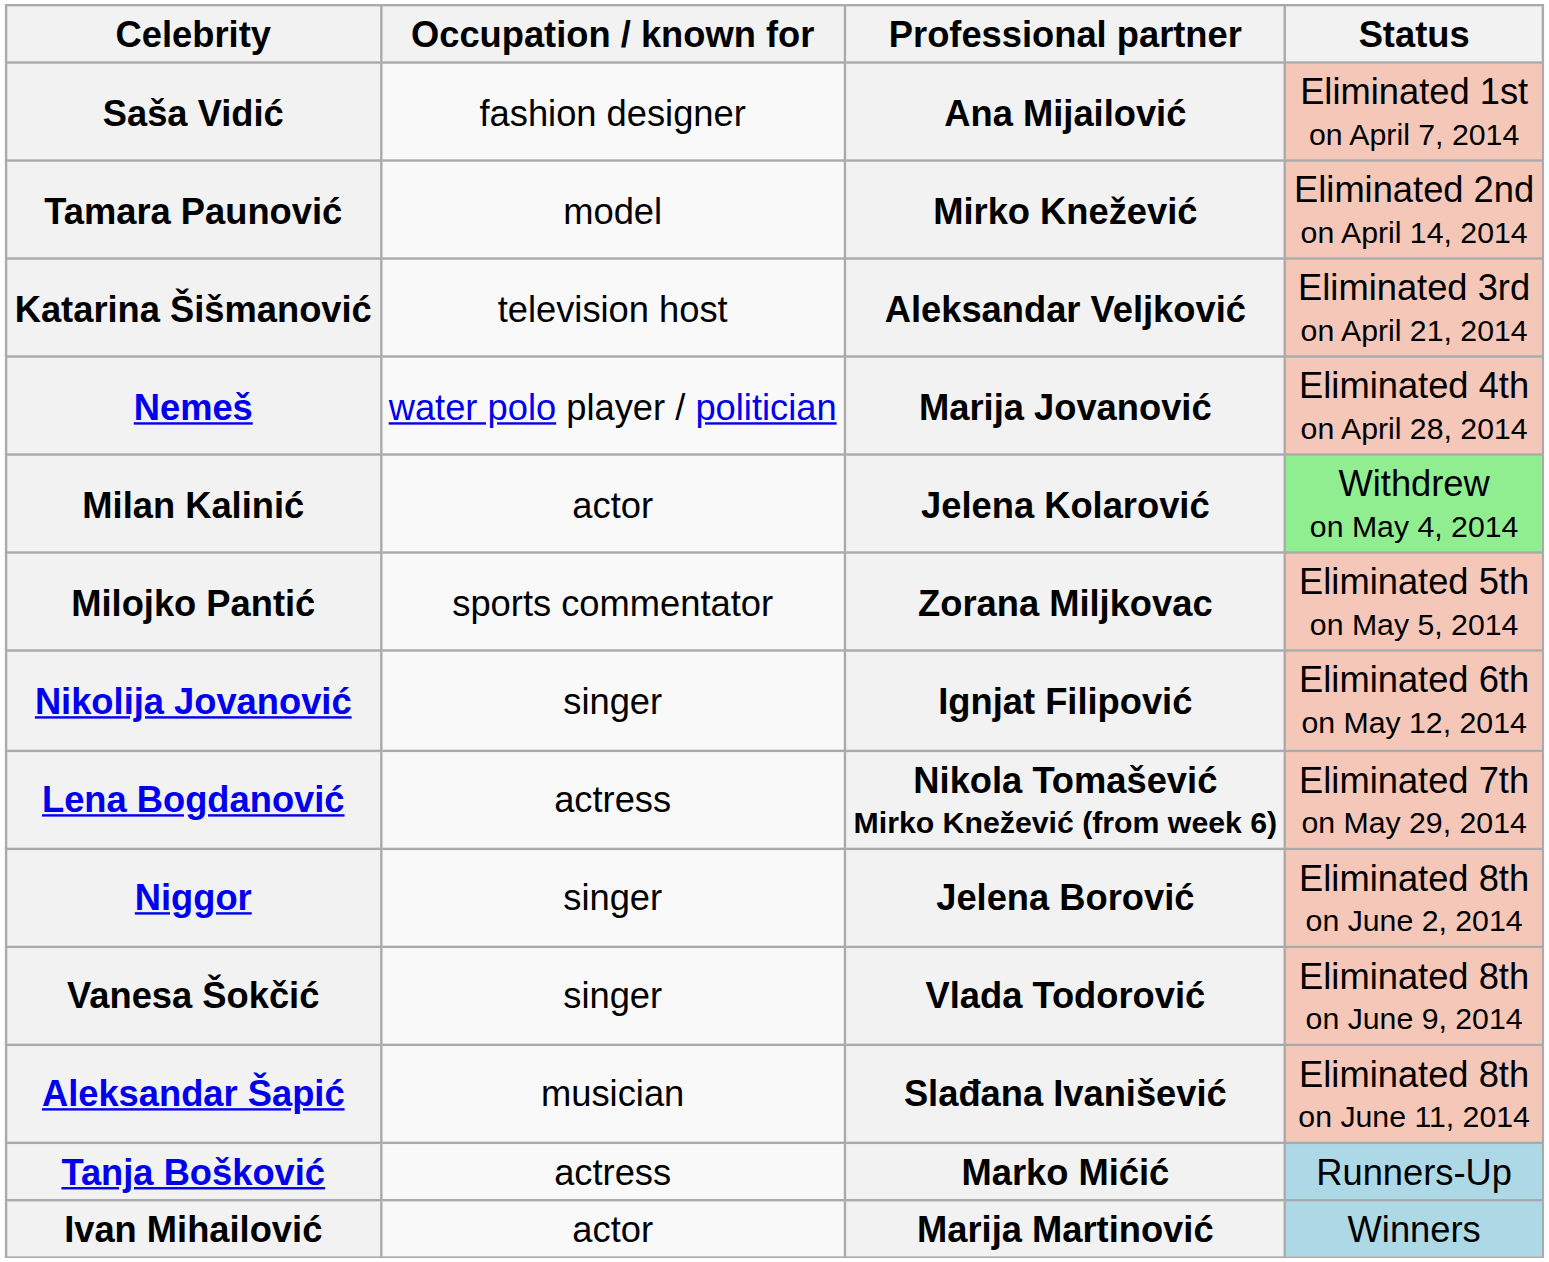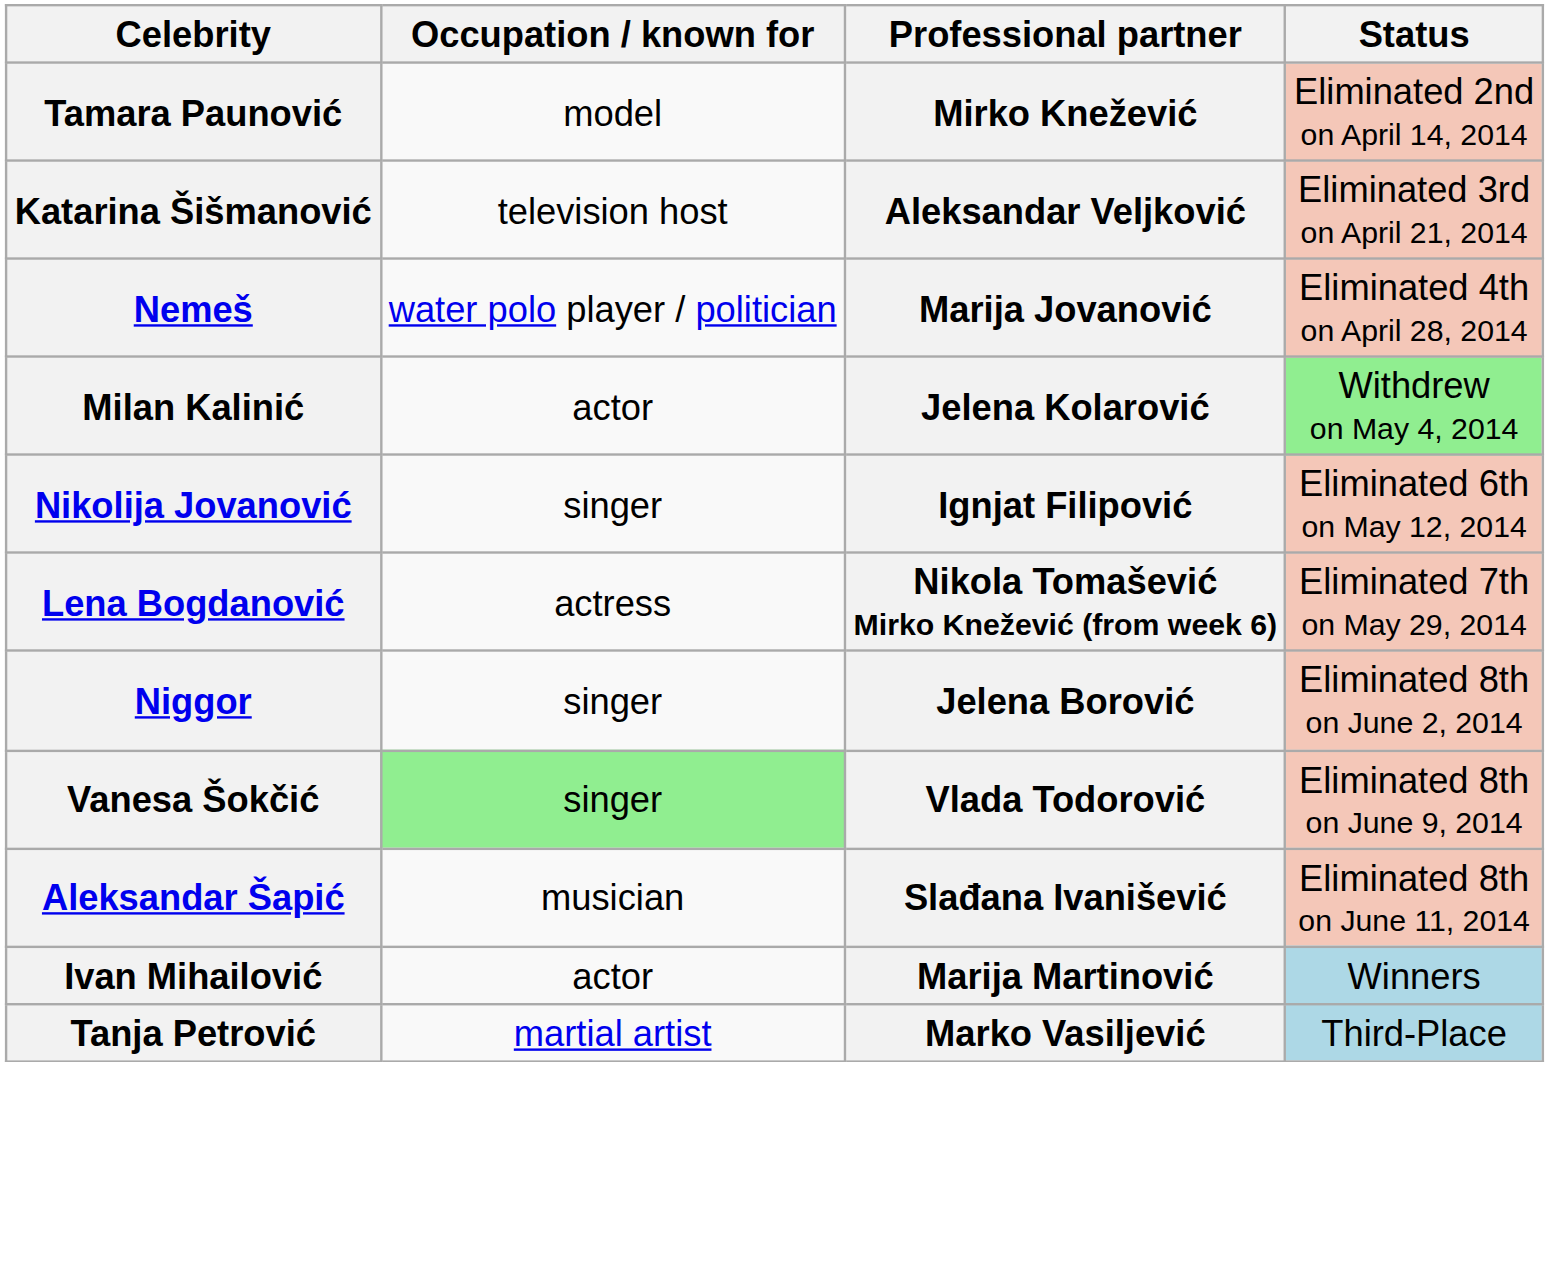- row: Saša Vidić | fashion designer | Ana Mijailović | Eliminated 1st on April 7, 2014
- row: Milojko Pantić | sports commentator | Zorana Miljkovac | Eliminated 5th on May 5, 2014
Vanesa Šokčić | Occupation / known for: no background -> lightgreen background
- row: Tanja Bošković | actress | Marko Mićić | Runners-Up
+ row: Tanja Petrović | martial artist | Marko Vasiljević | Third-Place
